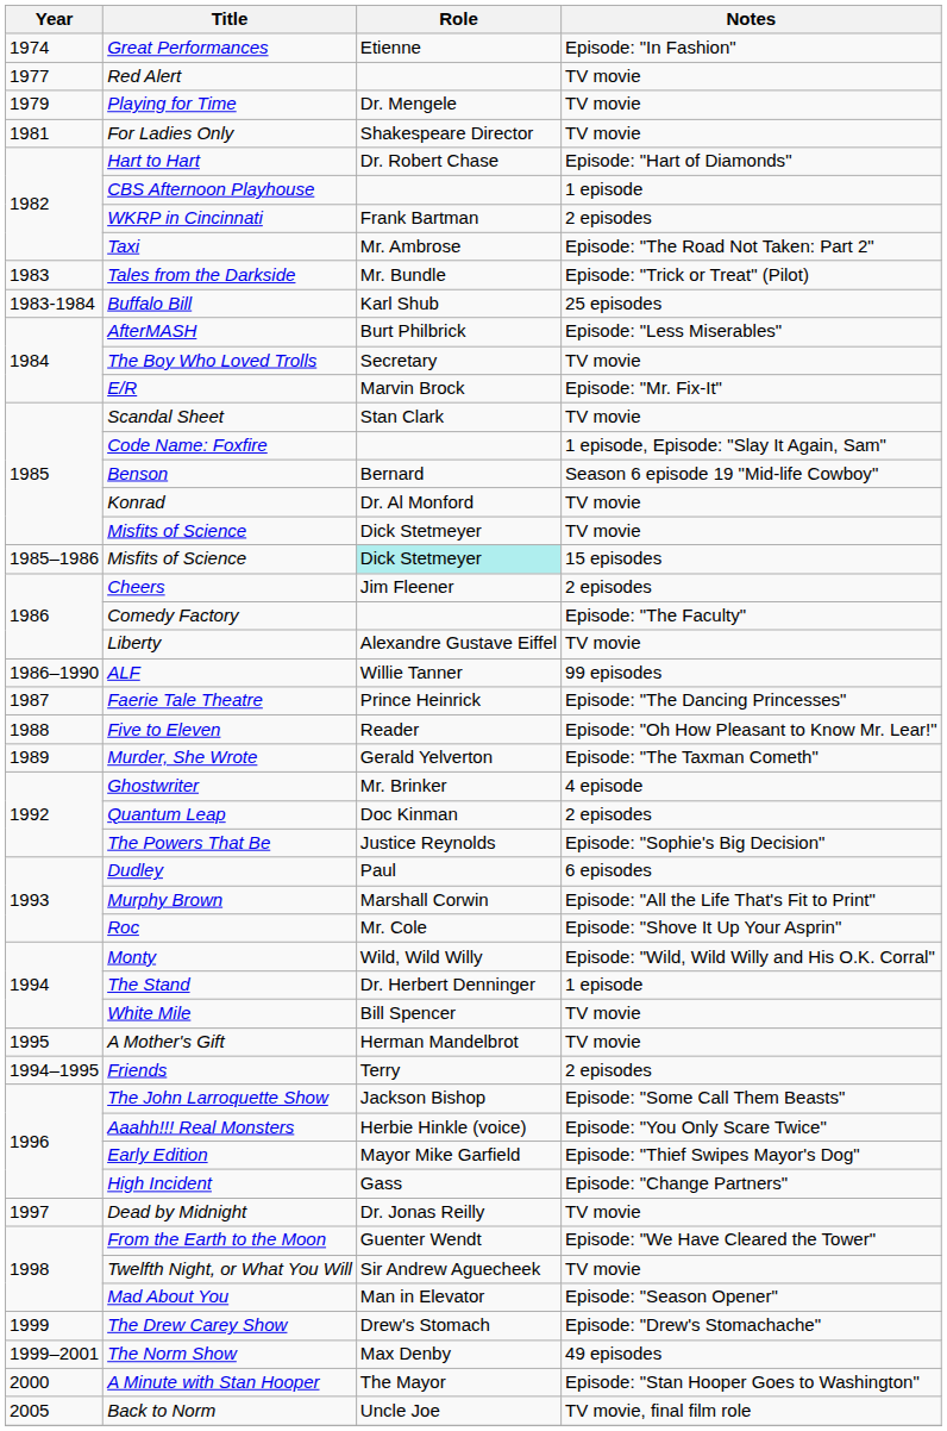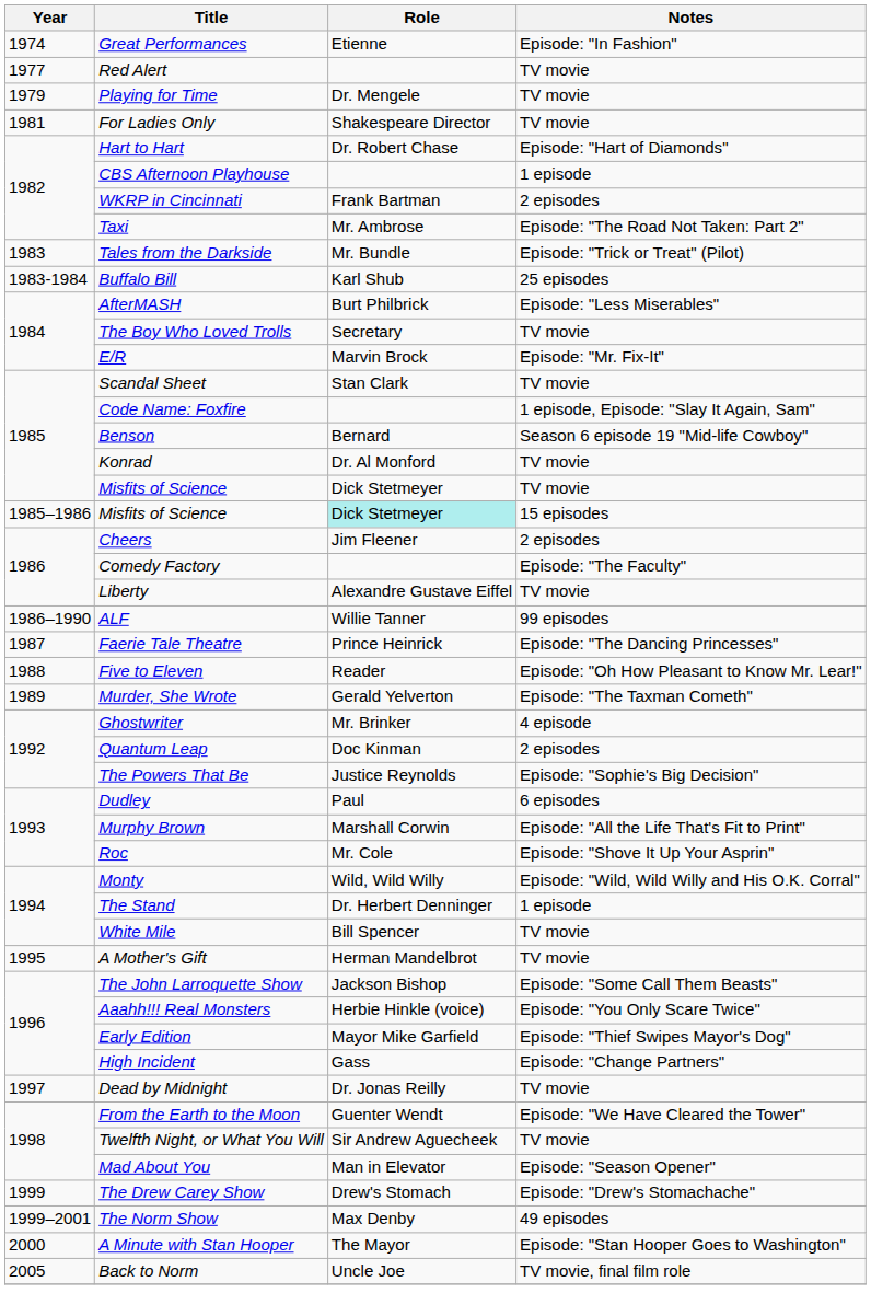- row: 1994–1995 | Friends | Terry | 2 episodes
